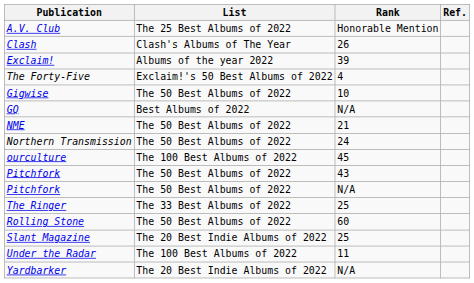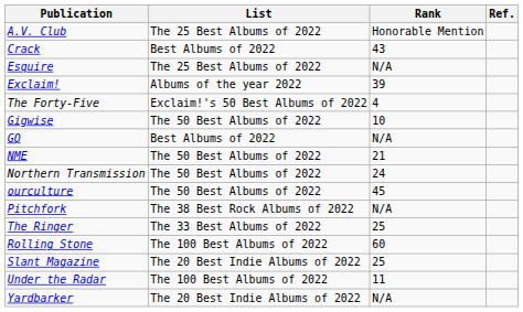- row: Clash | Clash's Albums of The Year | 26
+ row: Crack | Best Albums of 2022 | 43
+ row: Esquire | The 25 Best Albums of 2022 | N/A
ourculture | List: The 100 Best Albums of 2022 -> The 50 Best Albums of 2022
- row: Pitchfork | The 50 Best Albums of 2022 | 43
Pitchfork / N/A | List: The 50 Best Albums of 2022 -> The 38 Best Rock Albums of 2022
Rolling Stone | List: The 50 Best Albums of 2022 -> The 100 Best Albums of 2022
